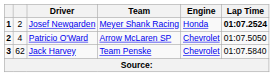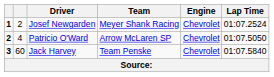Josef Newgarden | Engine: Honda -> Chevrolet
Josef Newgarden | Lap Time: bold -> normal
Jack Harvey | column 2: 62 -> 60
